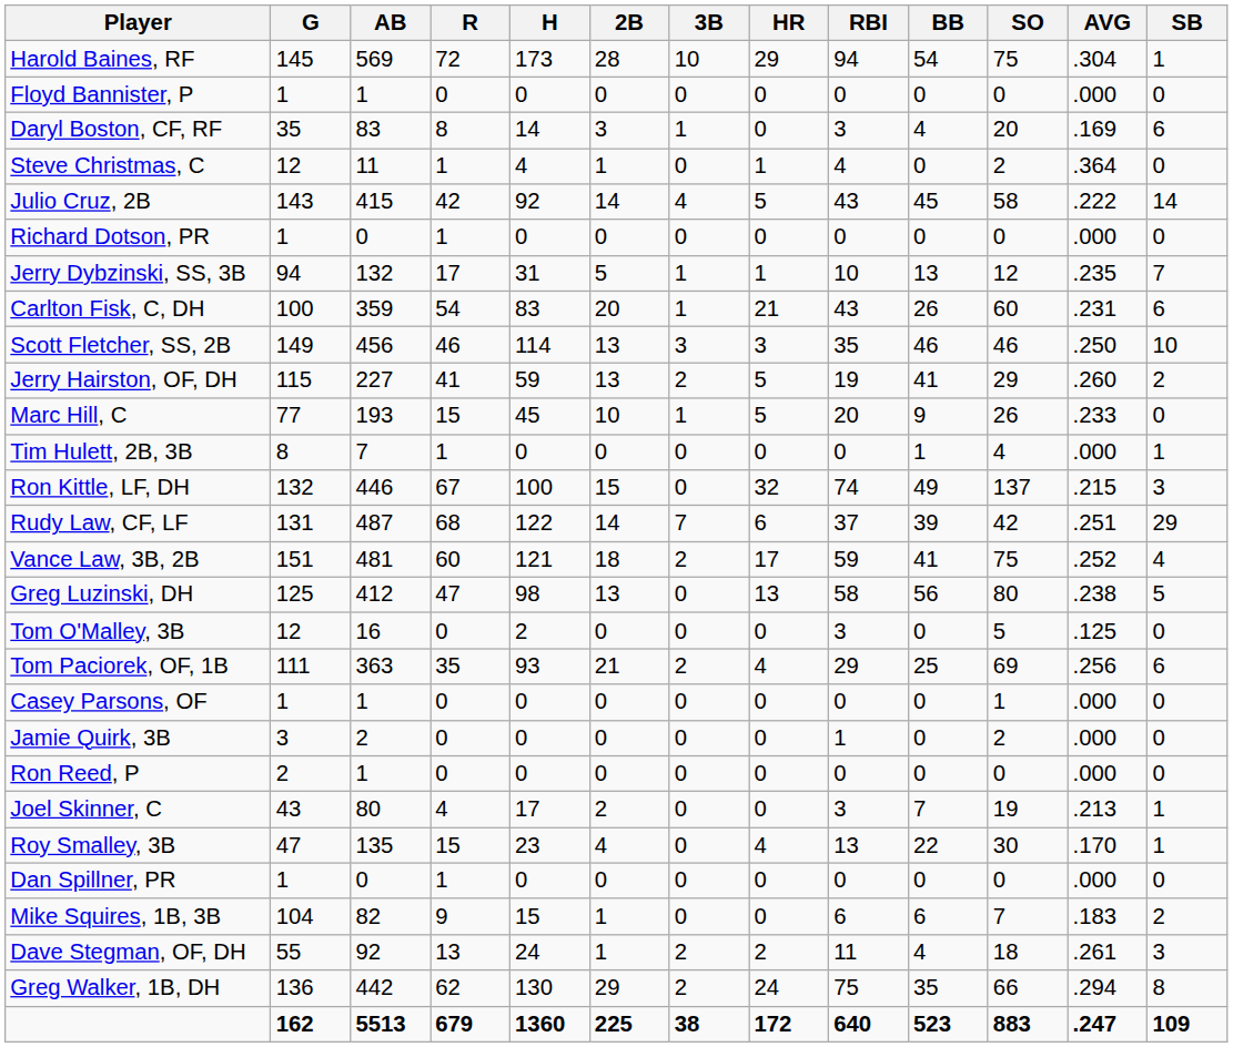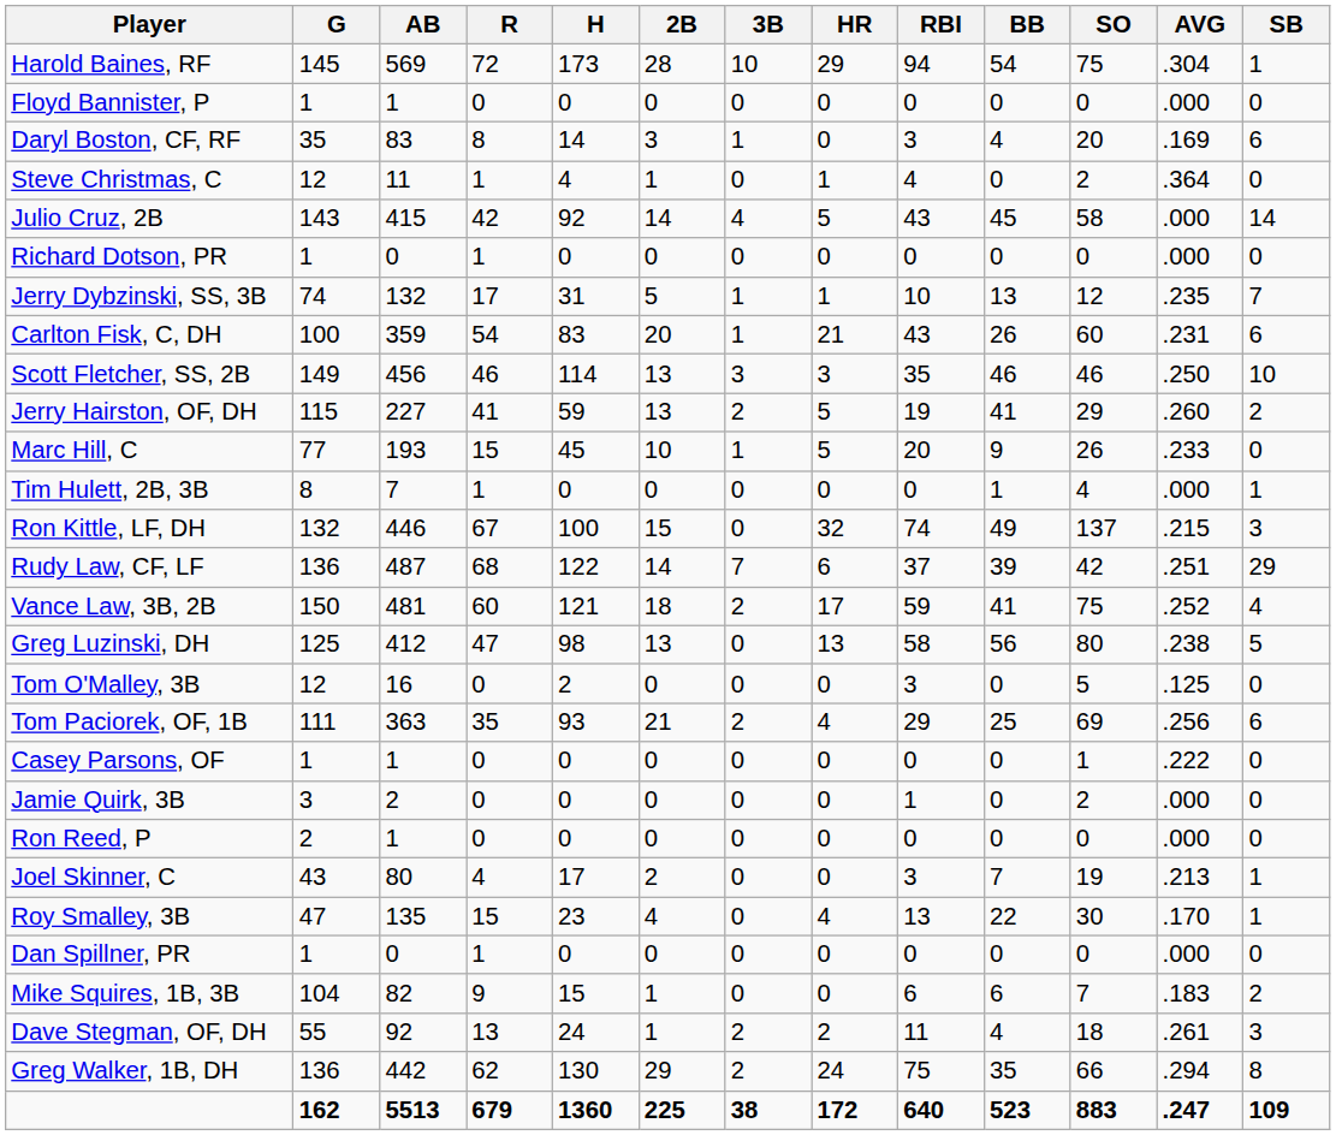Julio Cruz, 2B | AVG: .222 -> .000
Jerry Dybzinski, SS, 3B | G: 94 -> 74
Rudy Law, CF, LF | G: 131 -> 136
Vance Law, 3B, 2B | G: 151 -> 150
Casey Parsons, OF | AVG: .000 -> .222
